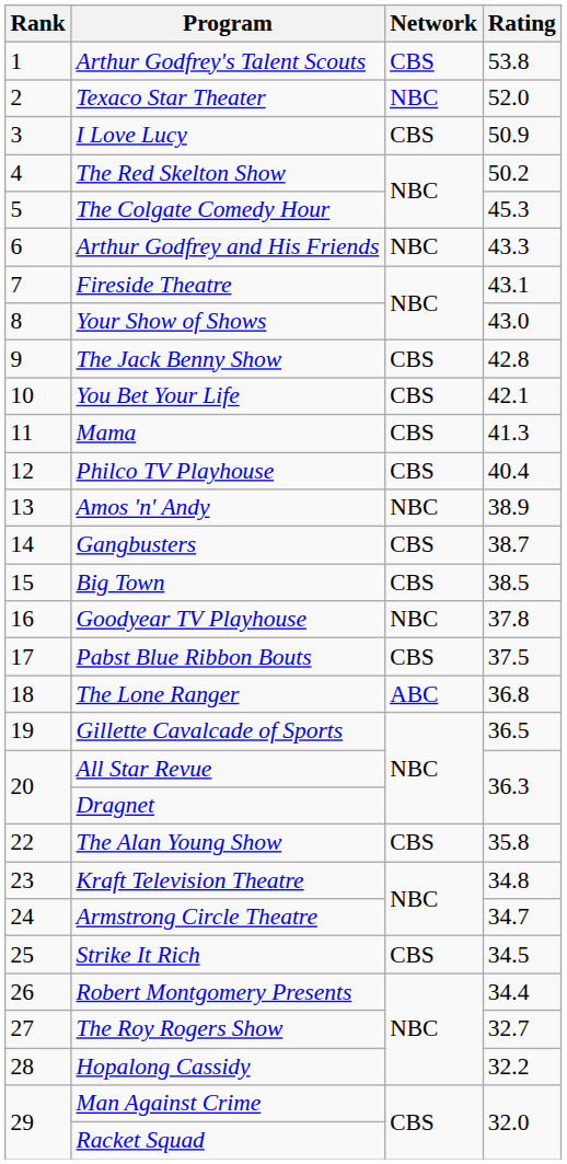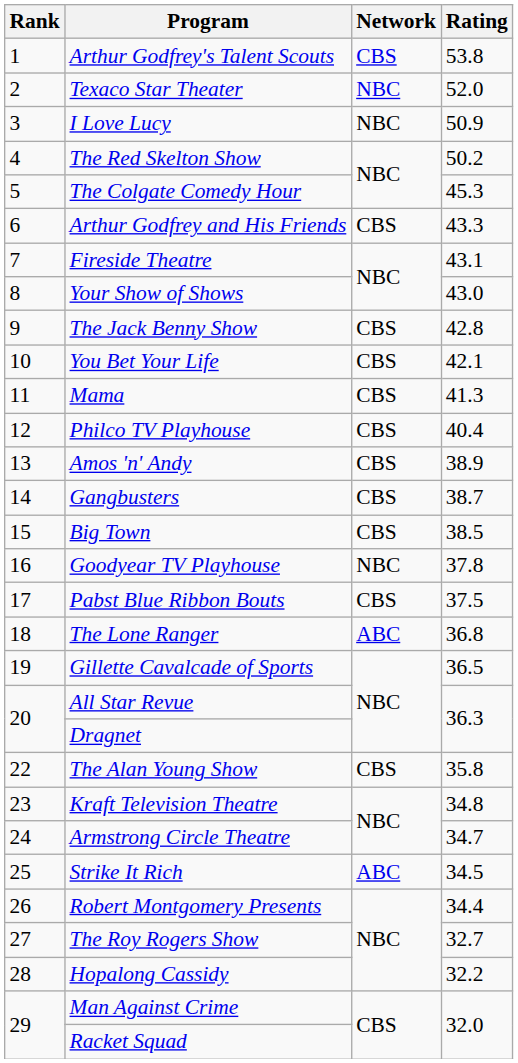I Love Lucy | Network: CBS -> NBC
Arthur Godfrey and His Friends | Network: NBC -> CBS
Amos 'n' Andy | Network: NBC -> CBS
Strike It Rich | Network: CBS -> ABC
